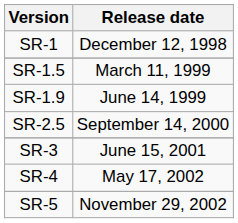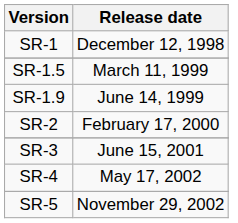+ row: SR-2 | February 17, 2000
- row: SR-2.5 | September 14, 2000
